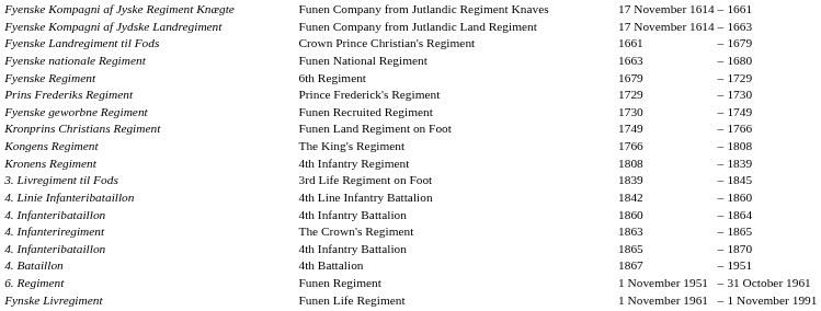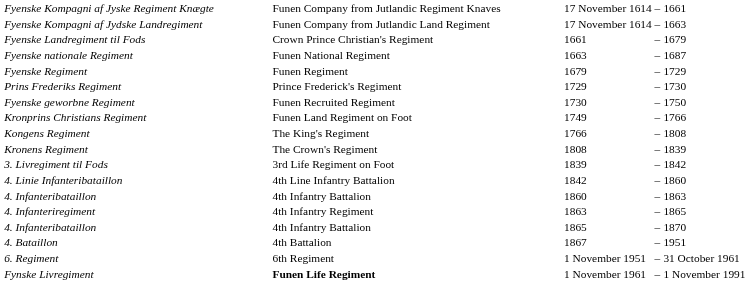Fyenske nationale Regiment | column 5: 1680 -> 1687
Fyenske Regiment | column 2: 6th Regiment -> Funen Regiment
Fyenske geworbne Regiment | column 5: 1749 -> 1750
Kronens Regiment | column 2: 4th Infantry Regiment -> The Crown's Regiment
3. Livregiment til Fods | column 5: 1845 -> 1842
4. Infanteribataillon / 1860 | column 5: 1864 -> 1863
4. Infanteriregiment | column 2: The Crown's Regiment -> 4th Infantry Regiment
6. Regiment | column 2: Funen Regiment -> 6th Regiment
Fynske Livregiment | column 2: normal -> bold
